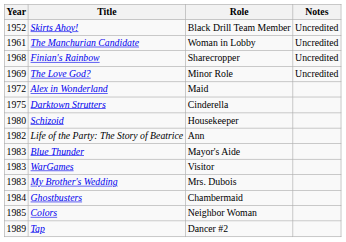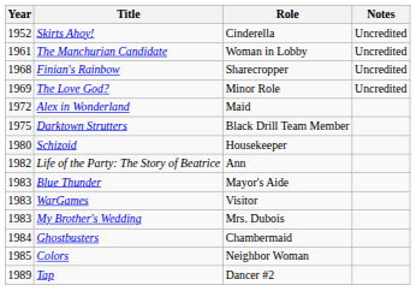Skirts Ahoy! | Role: Black Drill Team Member -> Cinderella
Darktown Strutters | Role: Cinderella -> Black Drill Team Member
